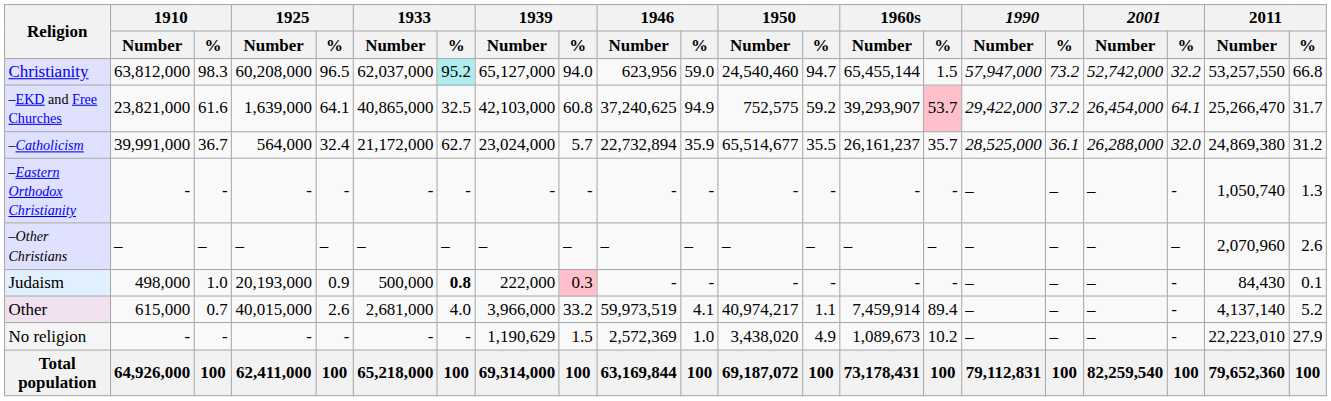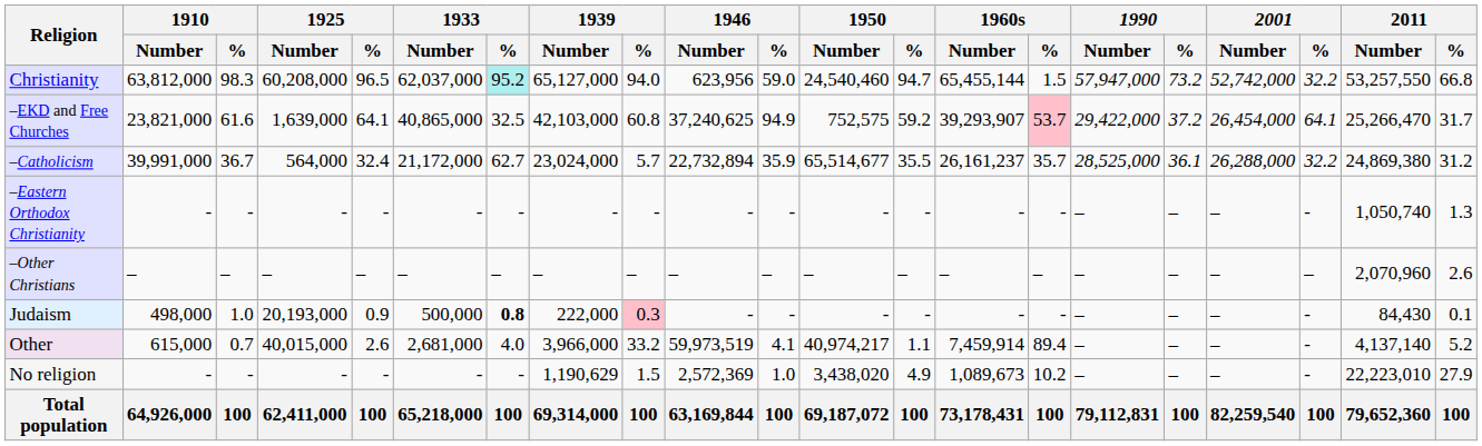–Catholicism | 2001 / %: 32.0 -> 32.2
